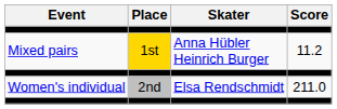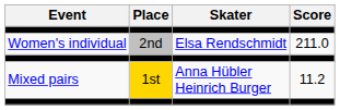rows swapped: Women's individual <-> Mixed pairs
